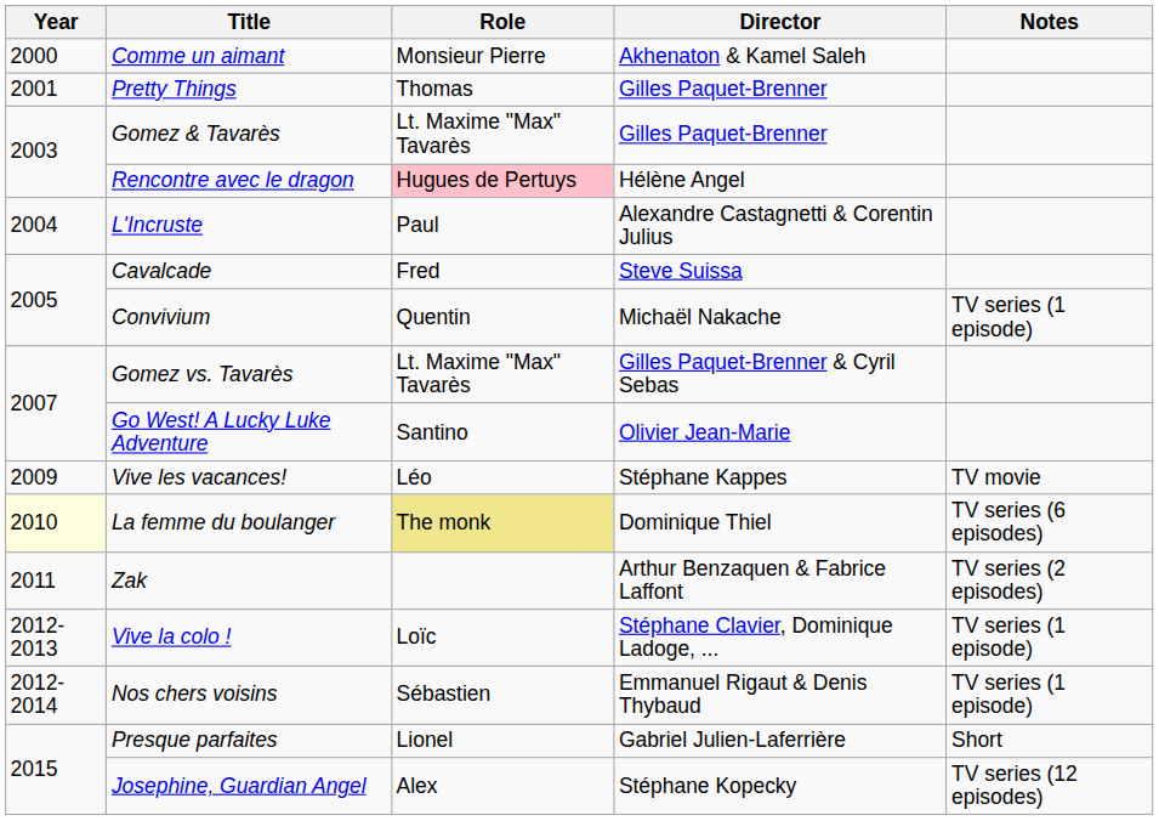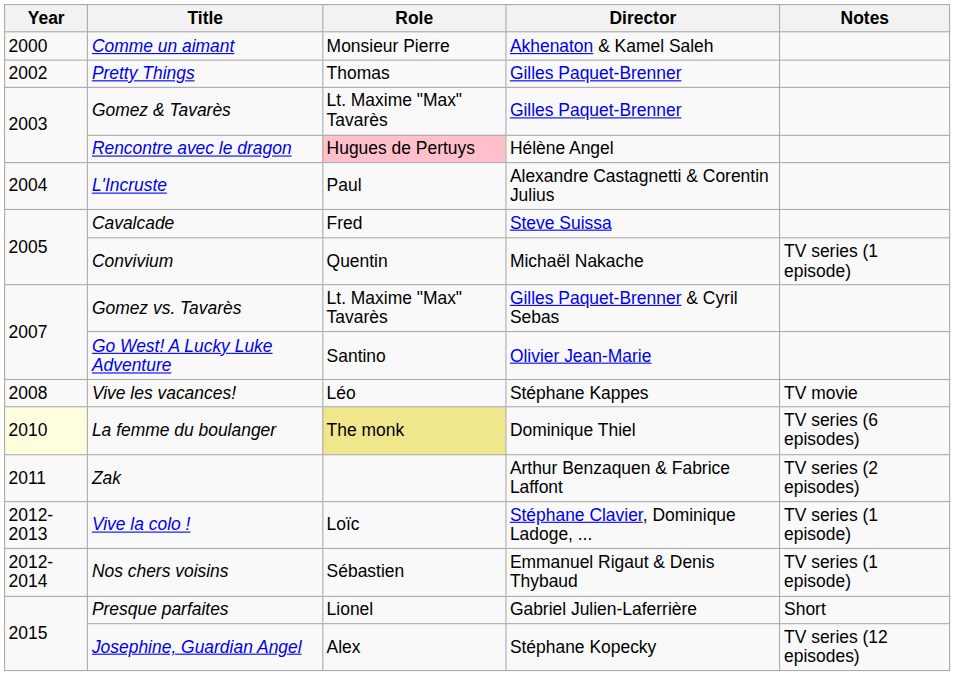Pretty Things | Year: 2001 -> 2002
Vive les vacances! | Year: 2009 -> 2008
